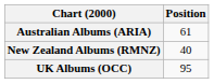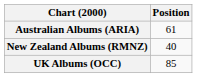UK Albums (OCC) | Position: 95 -> 85
